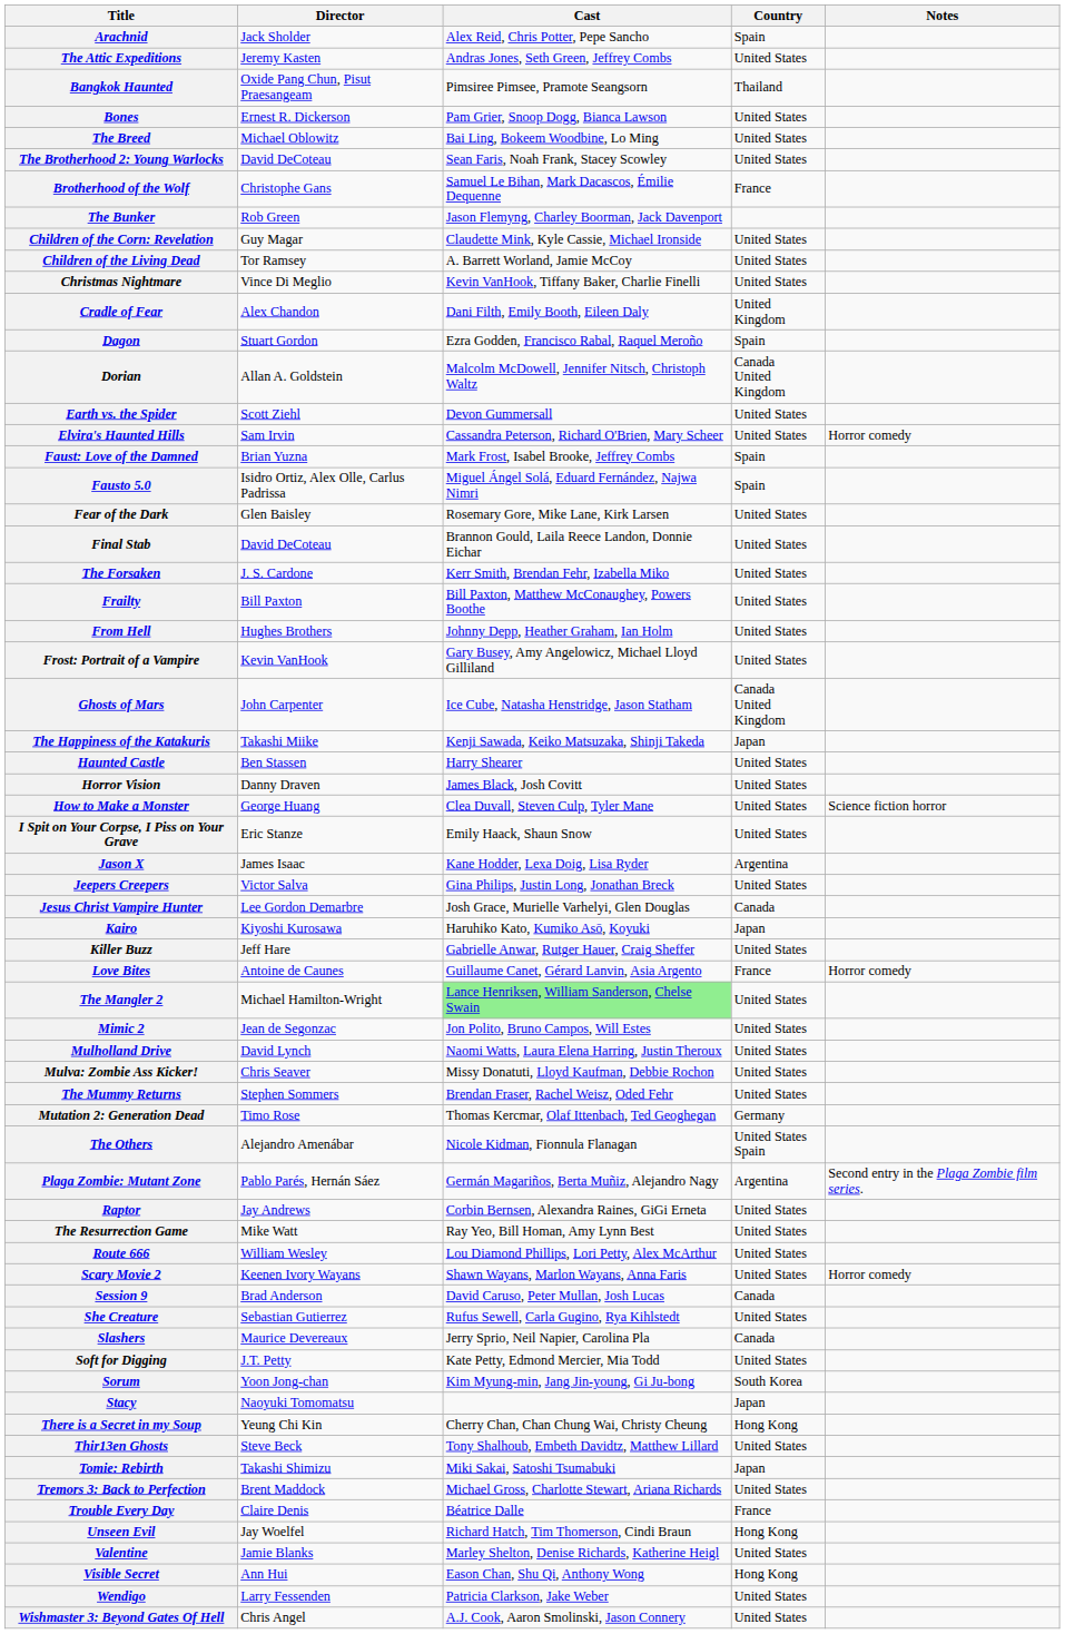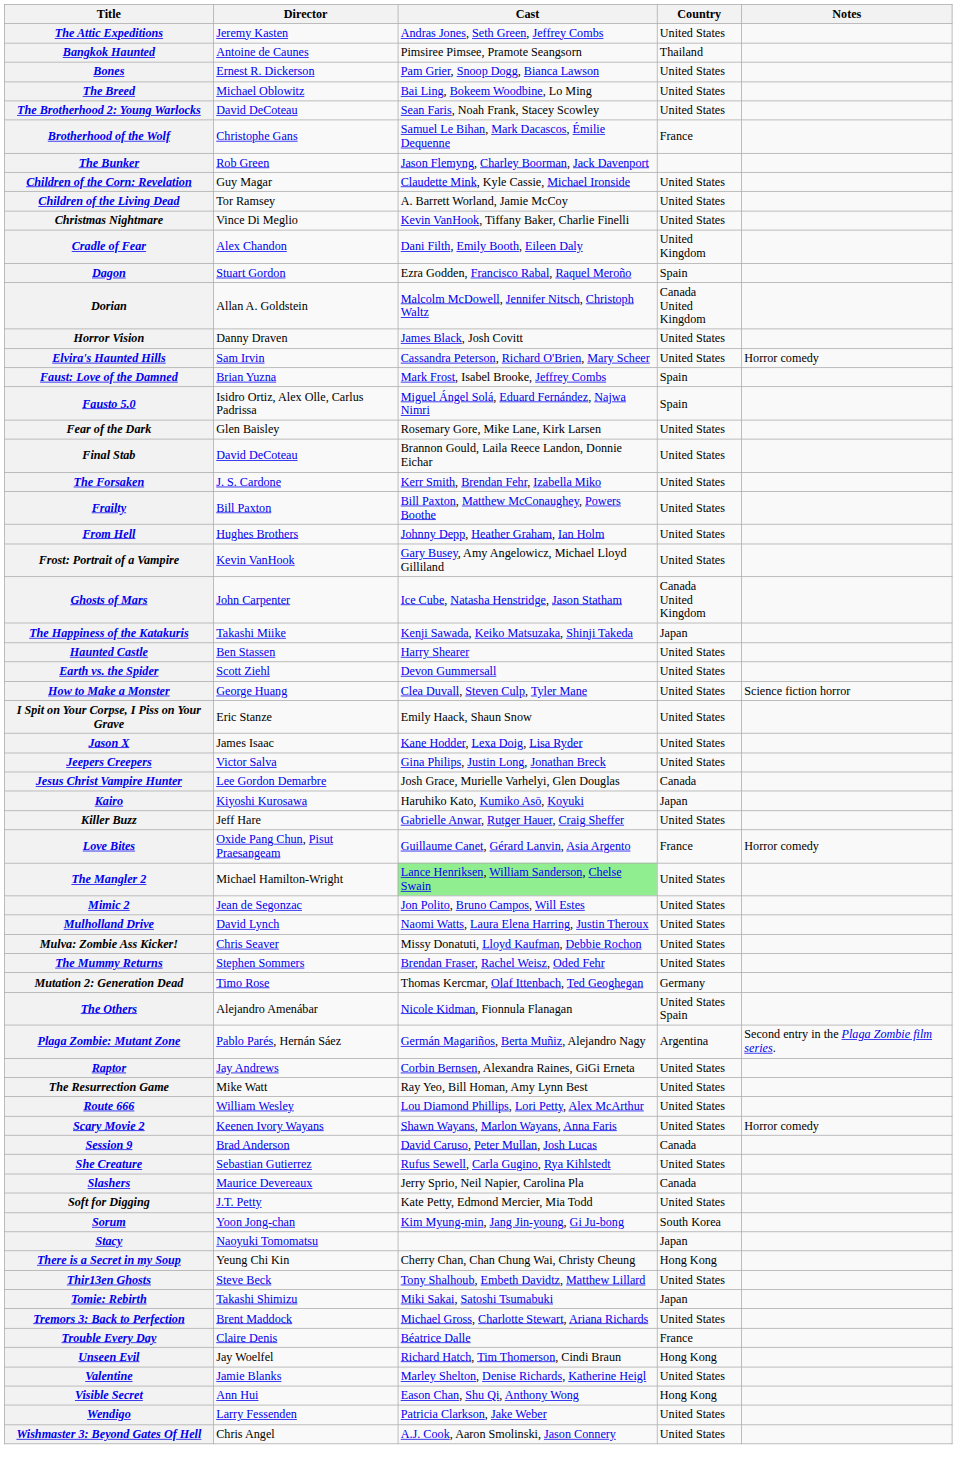- row: Arachnid | Jack Sholder | Alex Reid, Chris Potter, Pepe Sancho | Spain
Bangkok Haunted | Director: Oxide Pang Chun, Pisut Praesangeam -> Antoine de Caunes
rows swapped: Earth vs. the Spider <-> Horror Vision
Jason X | Country: Argentina -> United States
Love Bites | Director: Antoine de Caunes -> Oxide Pang Chun, Pisut Praesangeam
